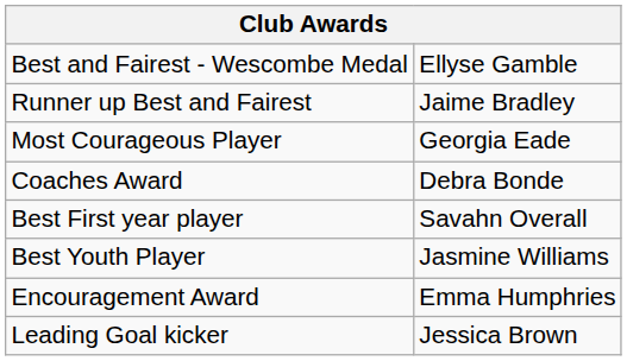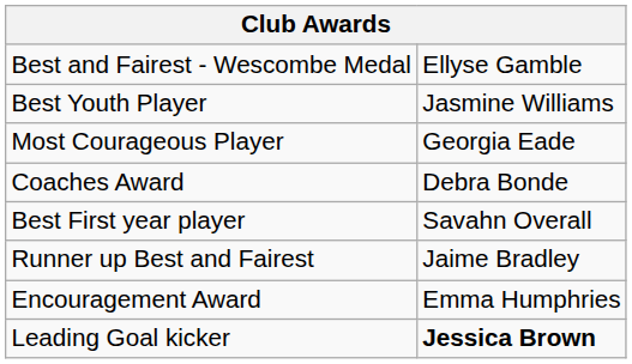rows swapped: Runner up Best and Fairest <-> Best Youth Player
Leading Goal kicker | column 2: normal -> bold
